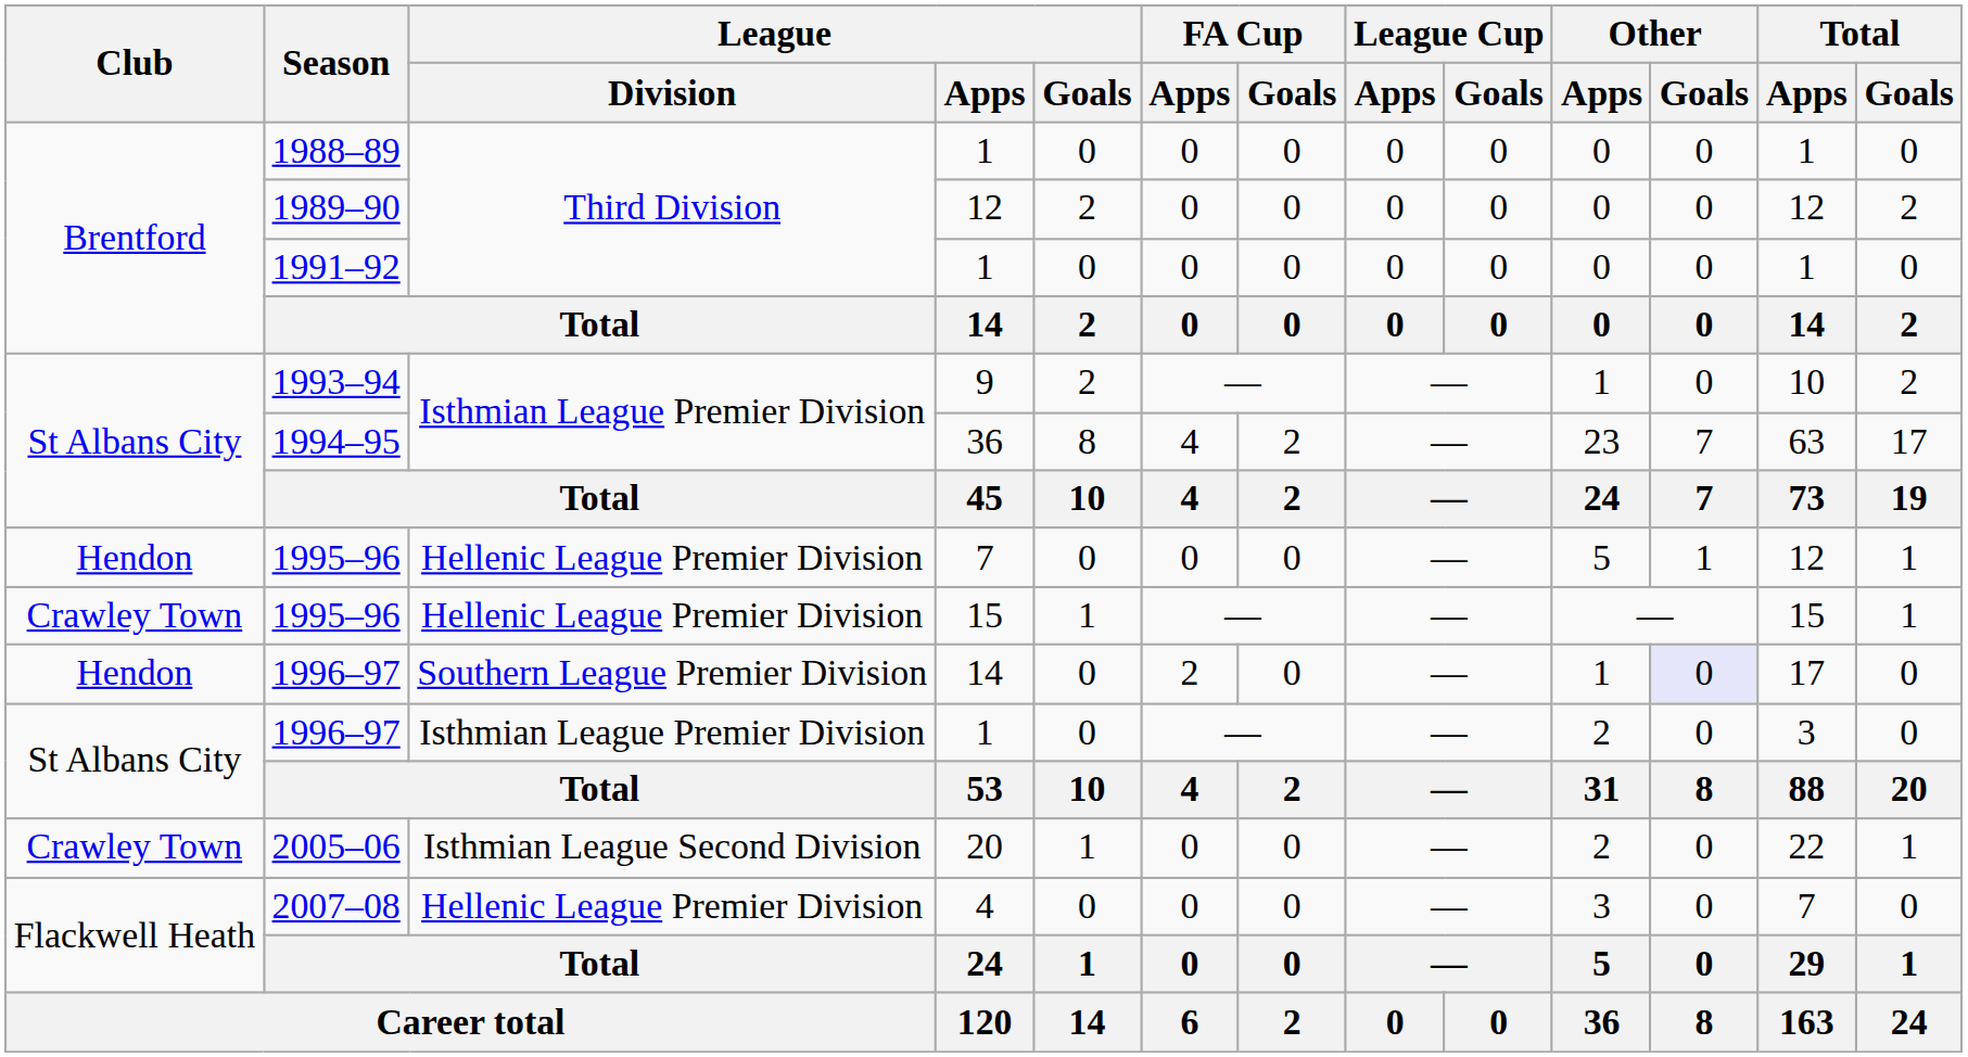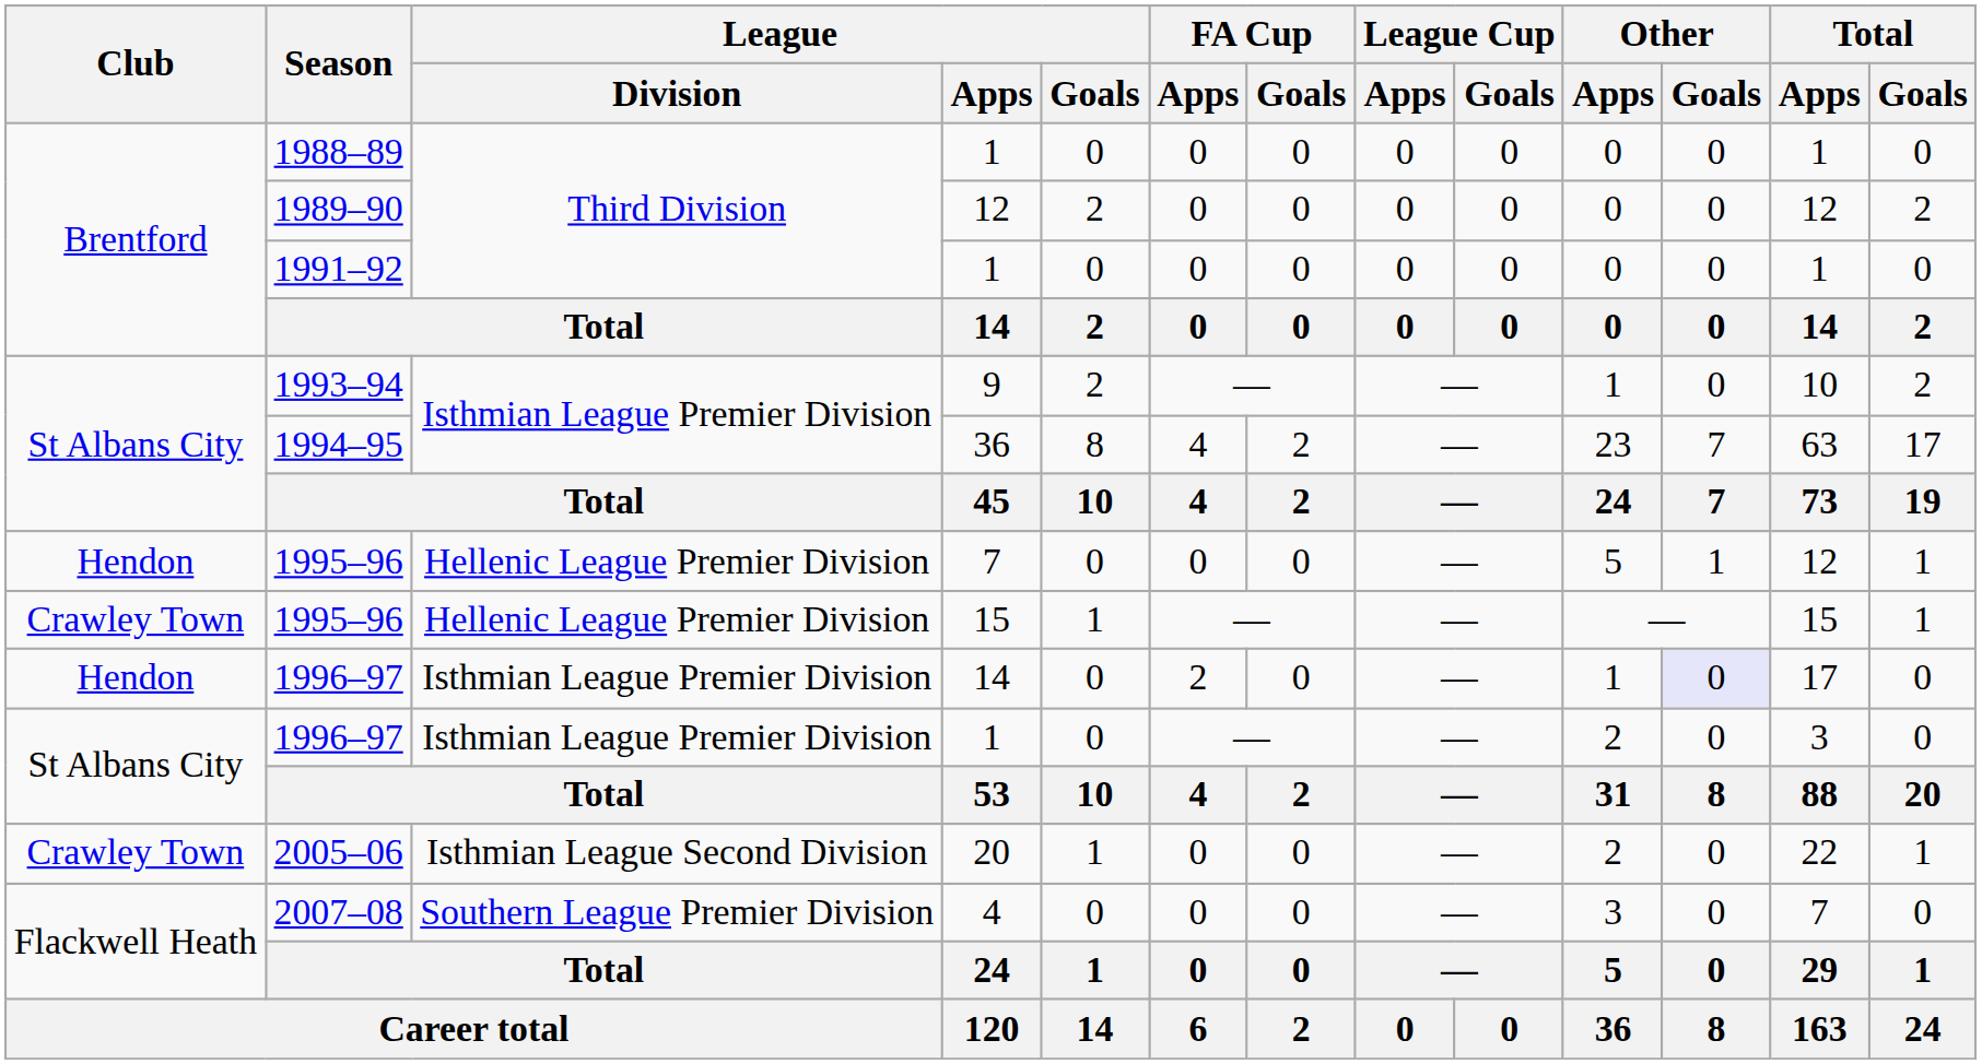1996–97 / 14 | League / Division: Southern League Premier Division -> Isthmian League Premier Division
2007–08 | League / Division: Hellenic League Premier Division -> Southern League Premier Division
